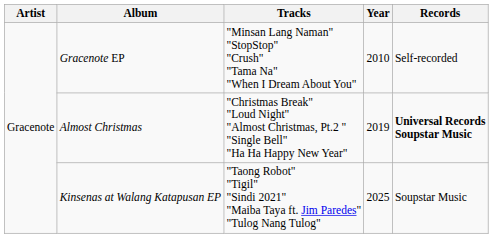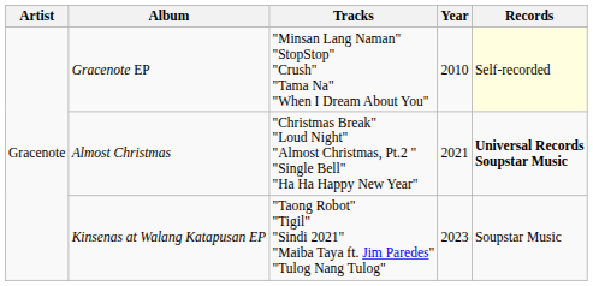Gracenote EP | Records: no background -> lightyellow background
Almost Christmas | Year: 2019 -> 2021
Kinsenas at Walang Katapusan EP | Year: 2025 -> 2023
